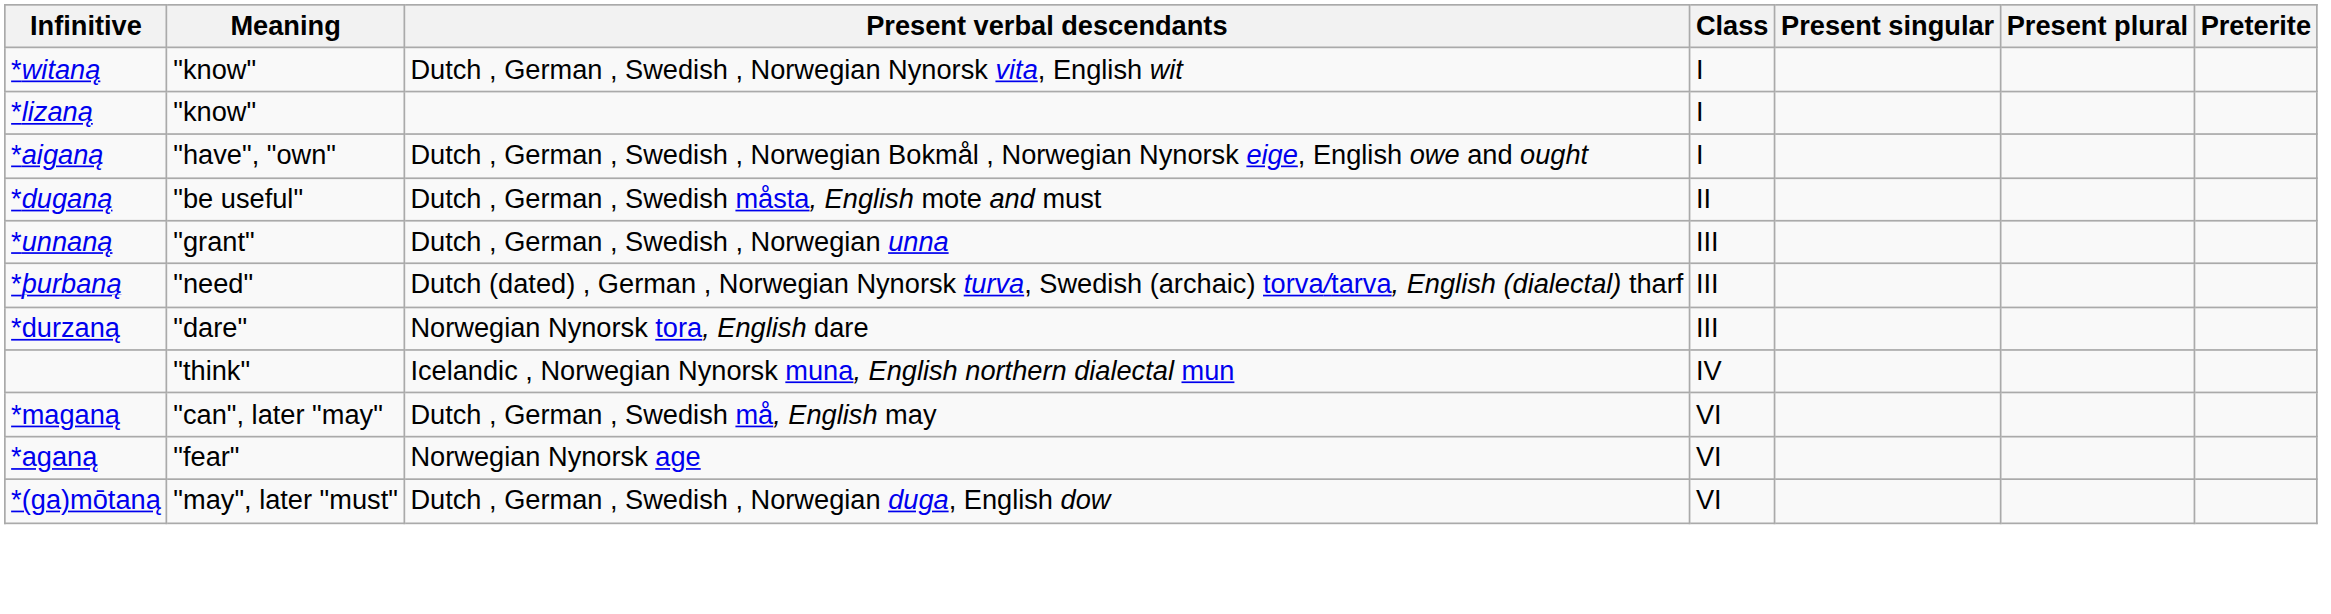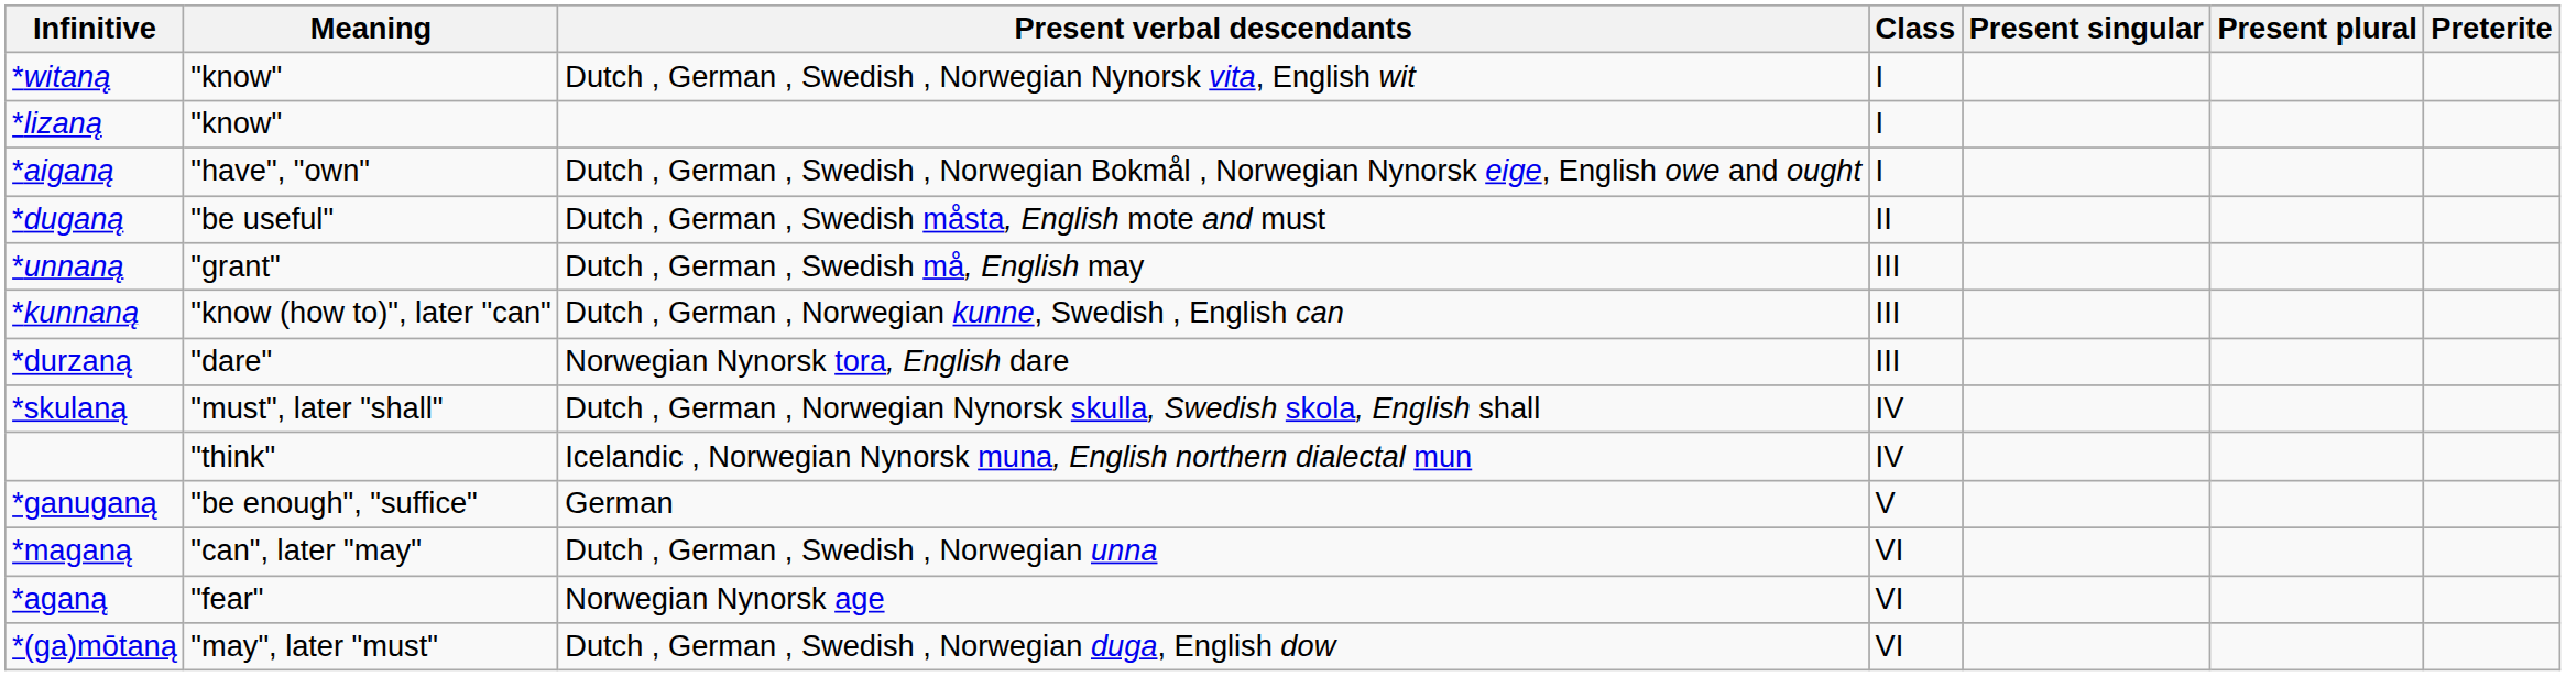*unnaną | Present verbal descendants: Dutch , German , Swedish , Norwegian unna -> Dutch , German , Swedish må, English may
+ row: *kunnaną | "know (how to)", later "can" | Dutch , German , Norwegian kunne, Swedish , English can | III
- row: *þurbaną | "need" | Dutch (dated) , German , Norwegian Nynorsk turva, Swedish (archaic) torva/tarva, English (dialectal) tharf | III
+ row: *skulaną | "must", later "shall" | Dutch , German , Norwegian Nynorsk skulla, Swedish skola, English shall | IV
+ row: *ganuganą | "be enough", "suffice" | German | V
*maganą | Present verbal descendants: Dutch , German , Swedish må, English may -> Dutch , German , Swedish , Norwegian unna
